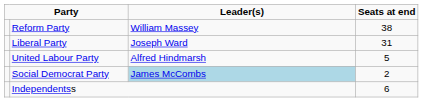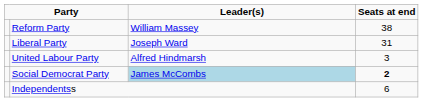United Labour Party | Seats at end: 5 -> 3
Social Democrat Party | Seats at end: normal -> bold
